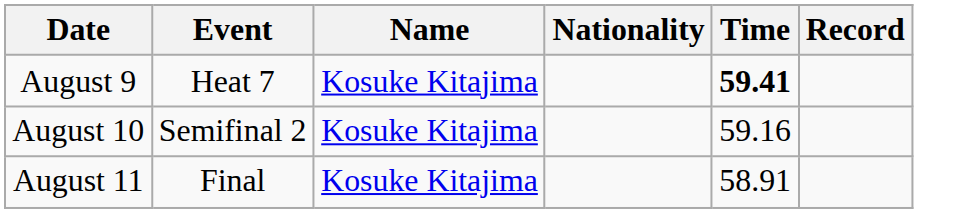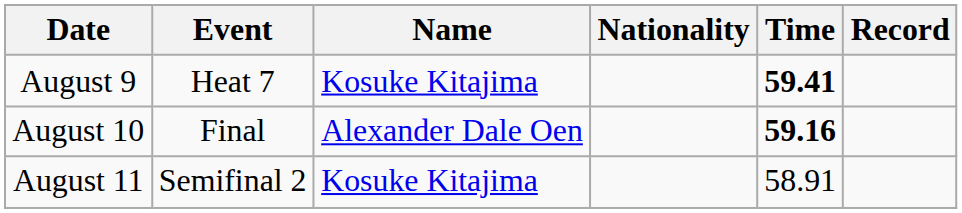August 10 | Event: Semifinal 2 -> Final
August 10 | Name: Kosuke Kitajima -> Alexander Dale Oen
August 10 | Time: normal -> bold
August 11 | Event: Final -> Semifinal 2
